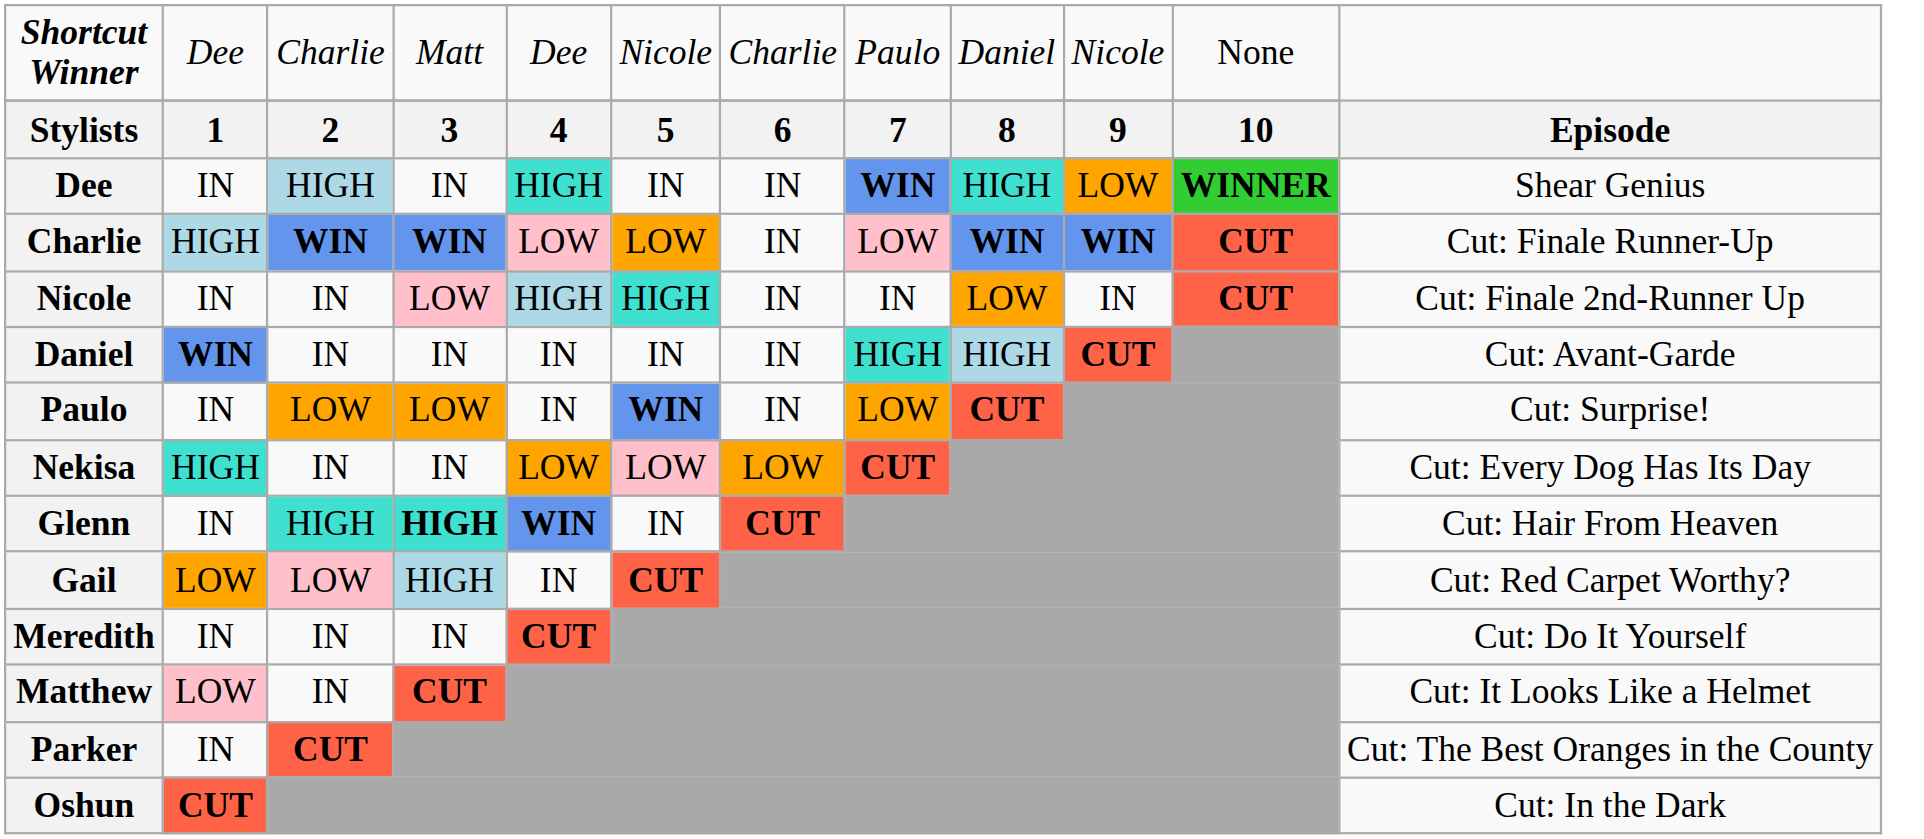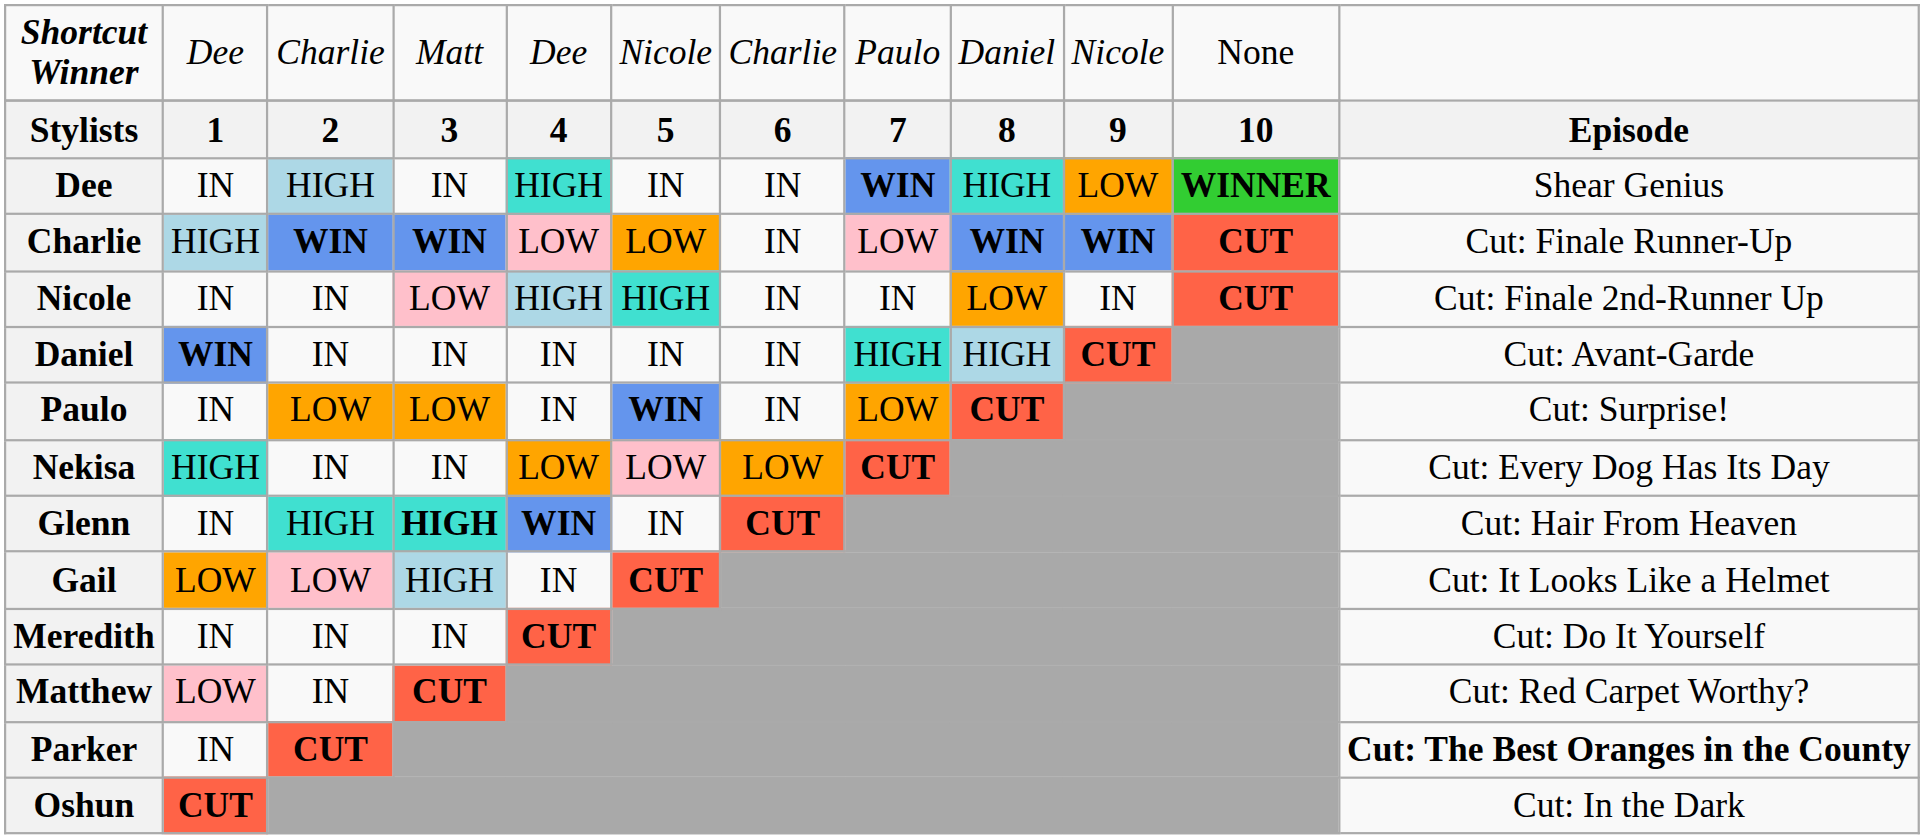Gail | column 12: Cut: Red Carpet Worthy? -> Cut: It Looks Like a Helmet
Matthew | column 12: Cut: It Looks Like a Helmet -> Cut: Red Carpet Worthy?
Parker | column 12: normal -> bold
